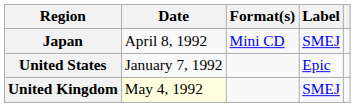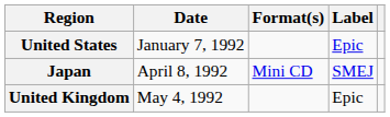rows swapped: United States <-> Japan
United Kingdom | Date: lightyellow background -> no background
United Kingdom | Label: SMEJ -> Epic
